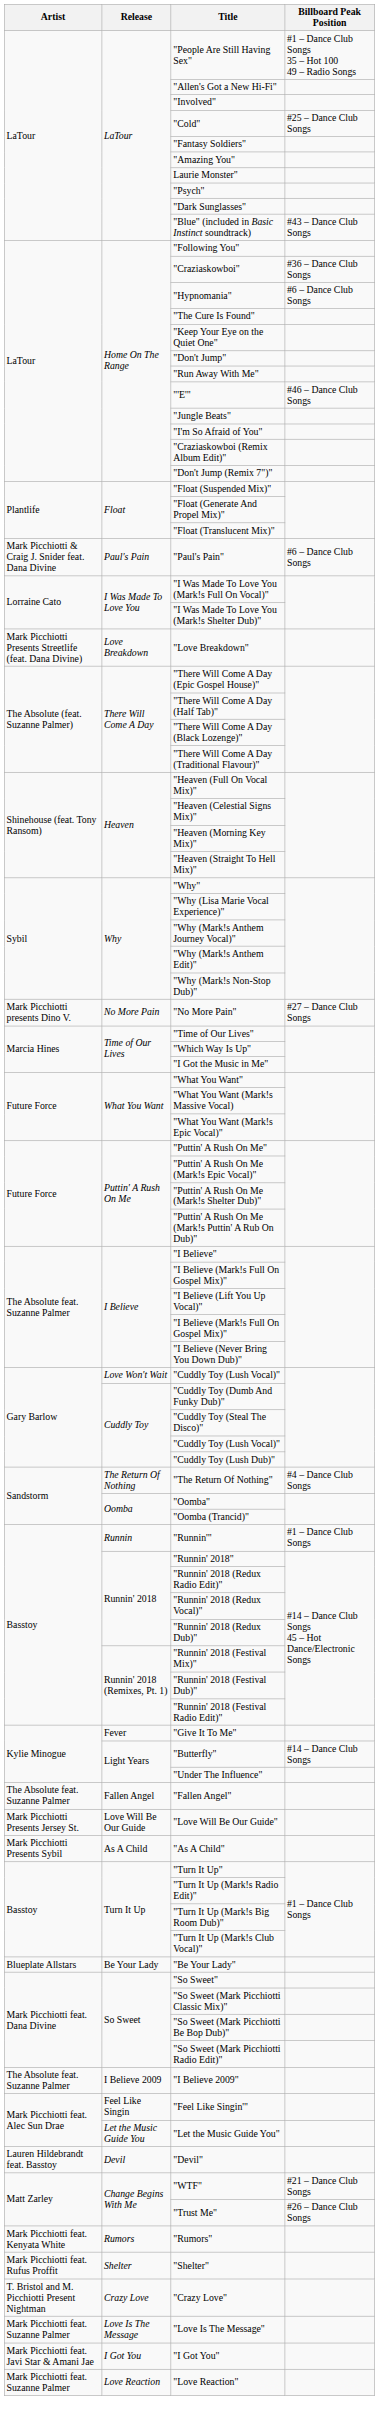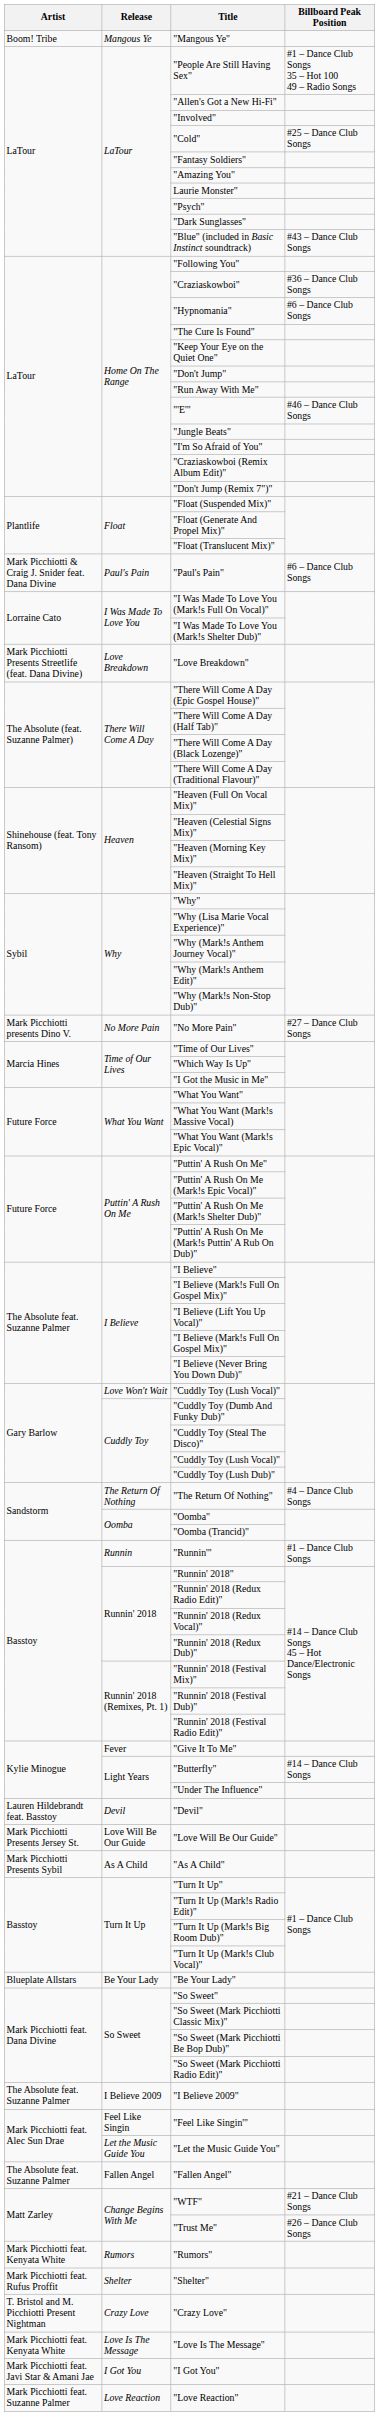+ row: Boom! Tribe | Mangous Ye | "Mangous Ye"
rows swapped: "Fallen Angel" <-> "Devil"
"Love Is The Message" | Artist: Mark Picchiotti feat. Suzanne Palmer -> Mark Picchiotti feat. Kenyata White
